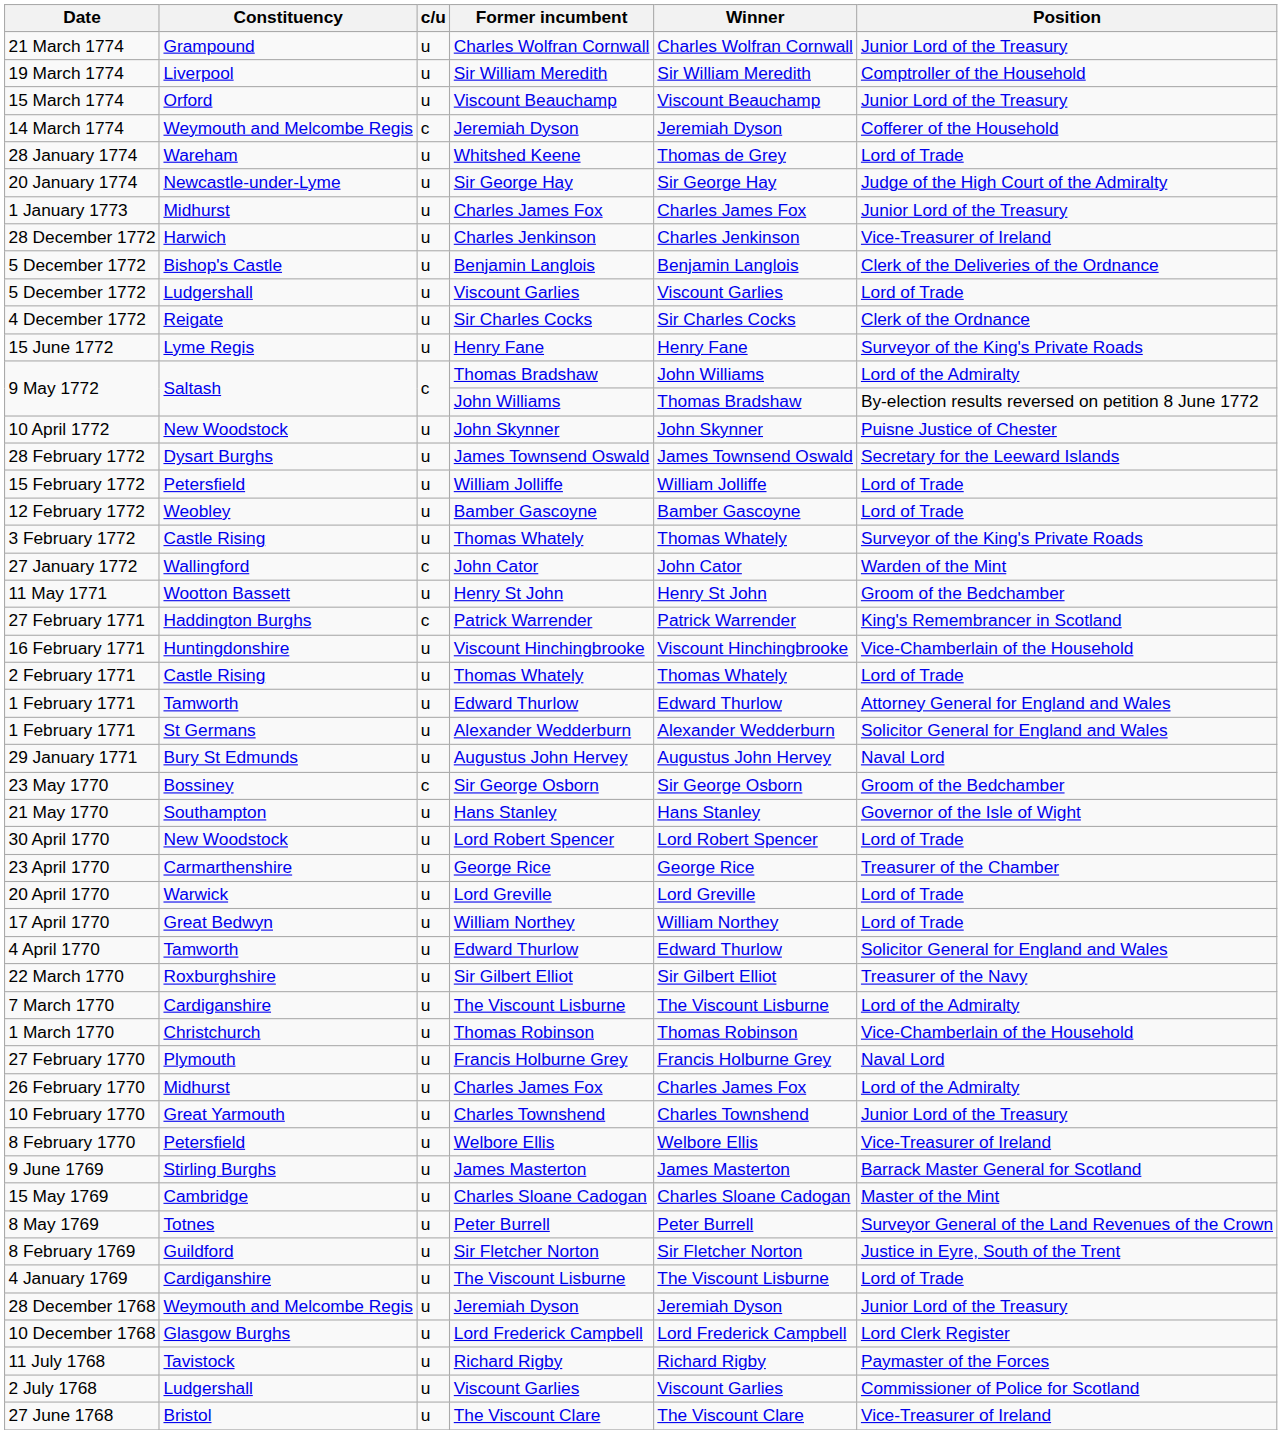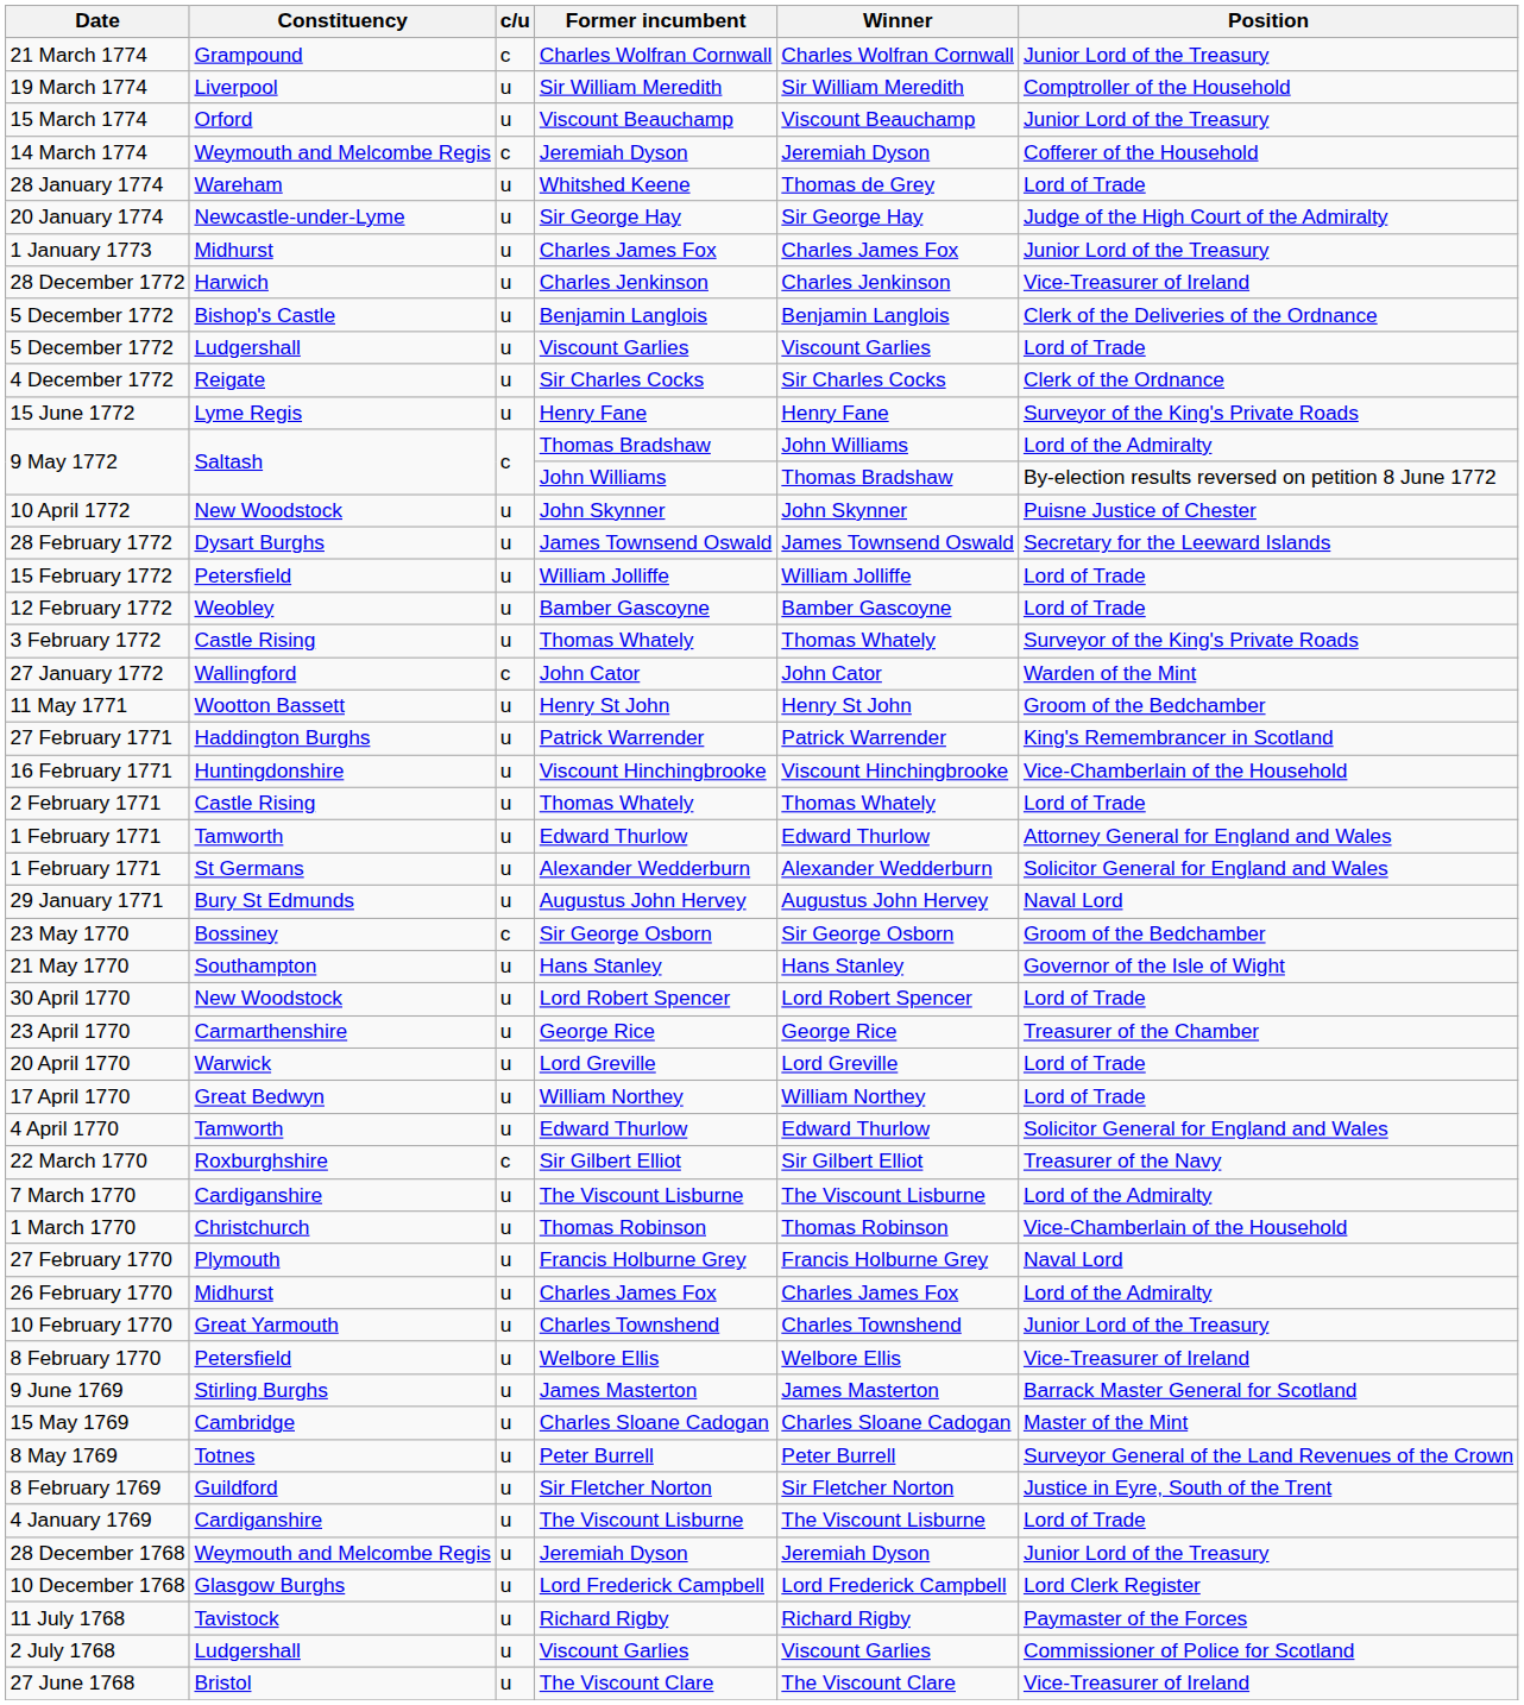21 March 1774 | c/u: u -> c
27 February 1771 | c/u: c -> u
22 March 1770 | c/u: u -> c
